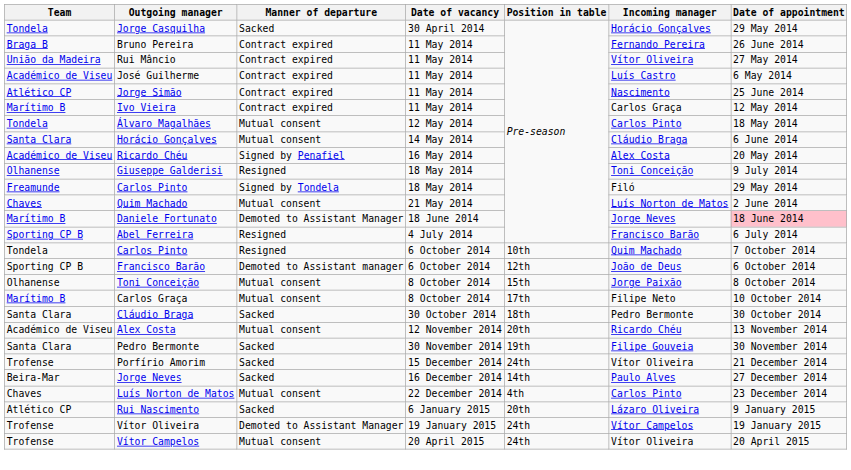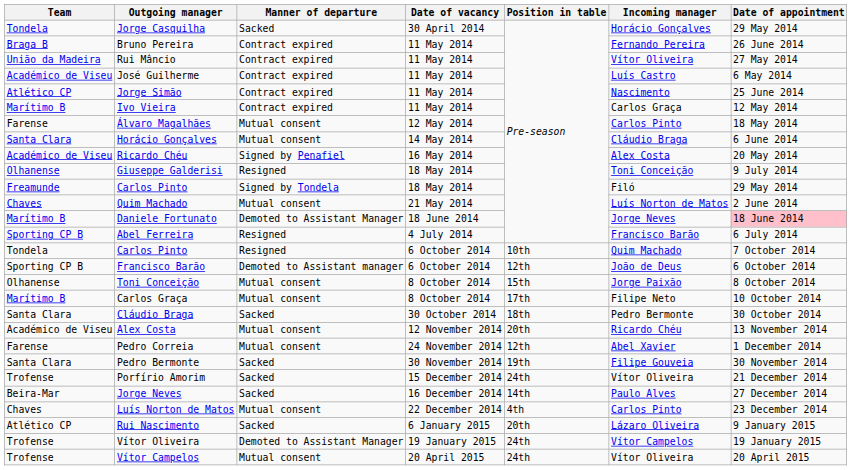Álvaro Magalhães | Team: Tondela -> Farense
+ row: Farense | Pedro Correia | Mutual consent | 24 November 2014 | 12th | Abel Xavier | 1 December 2014
